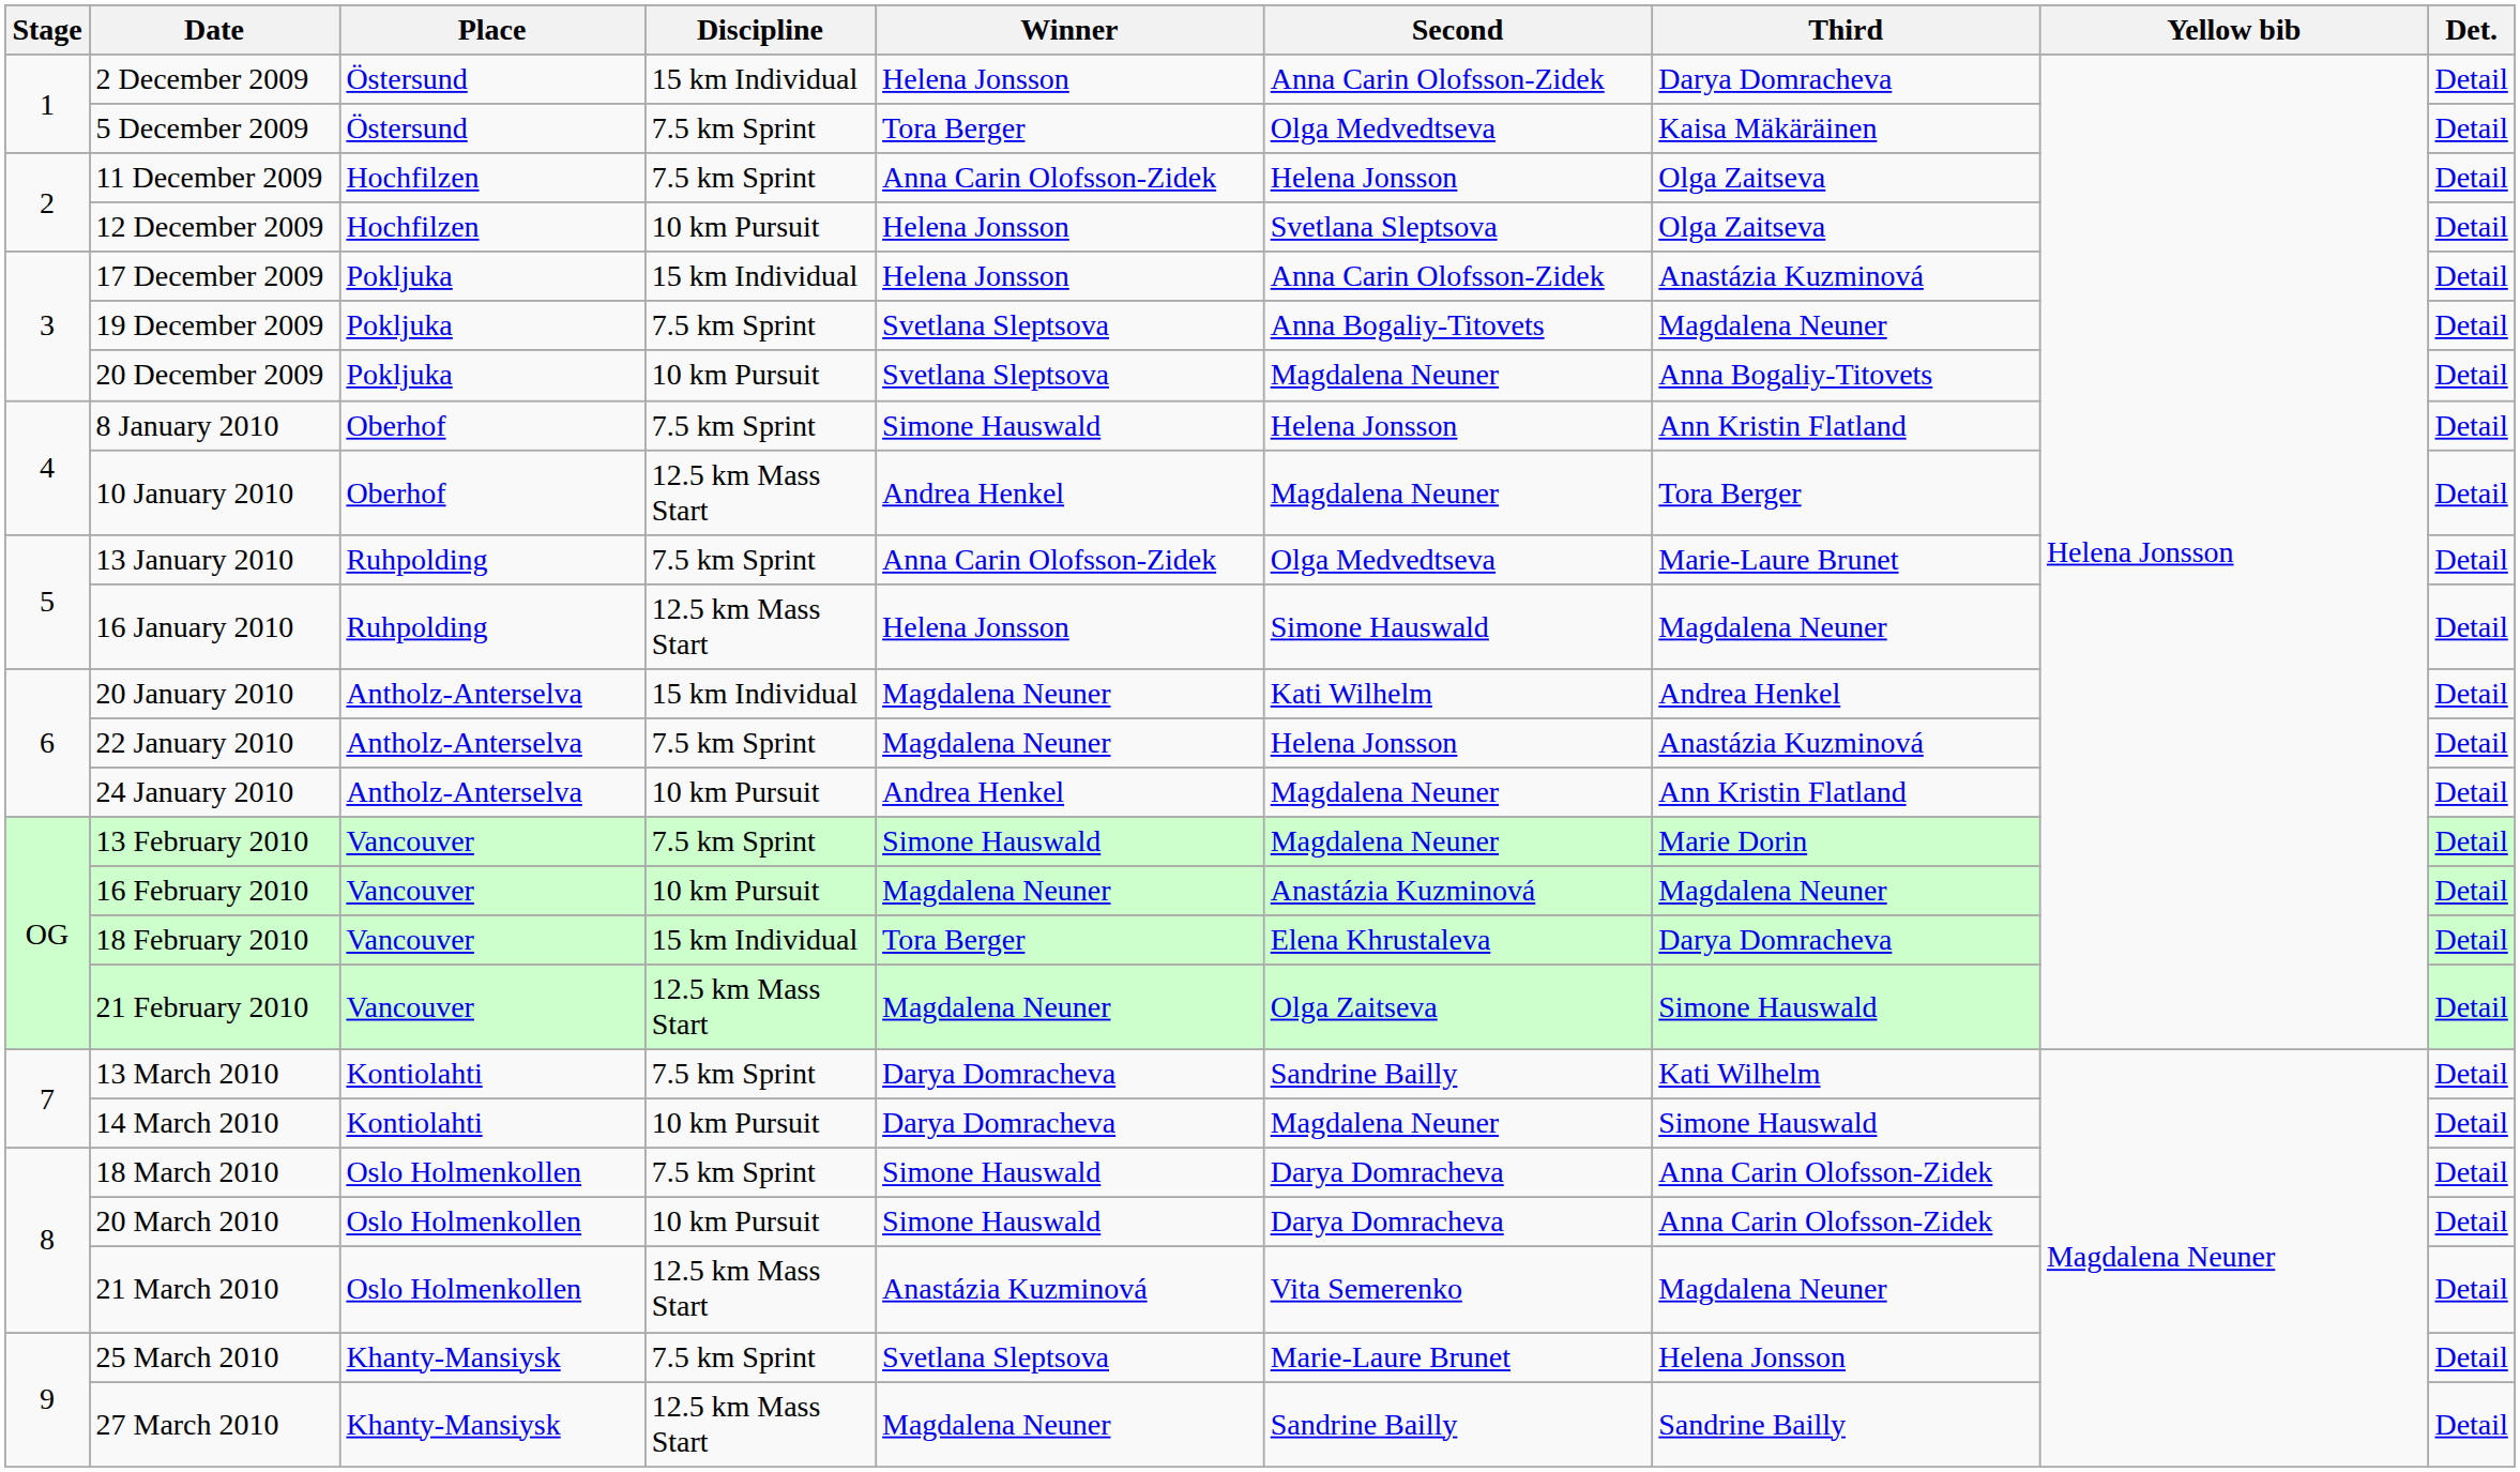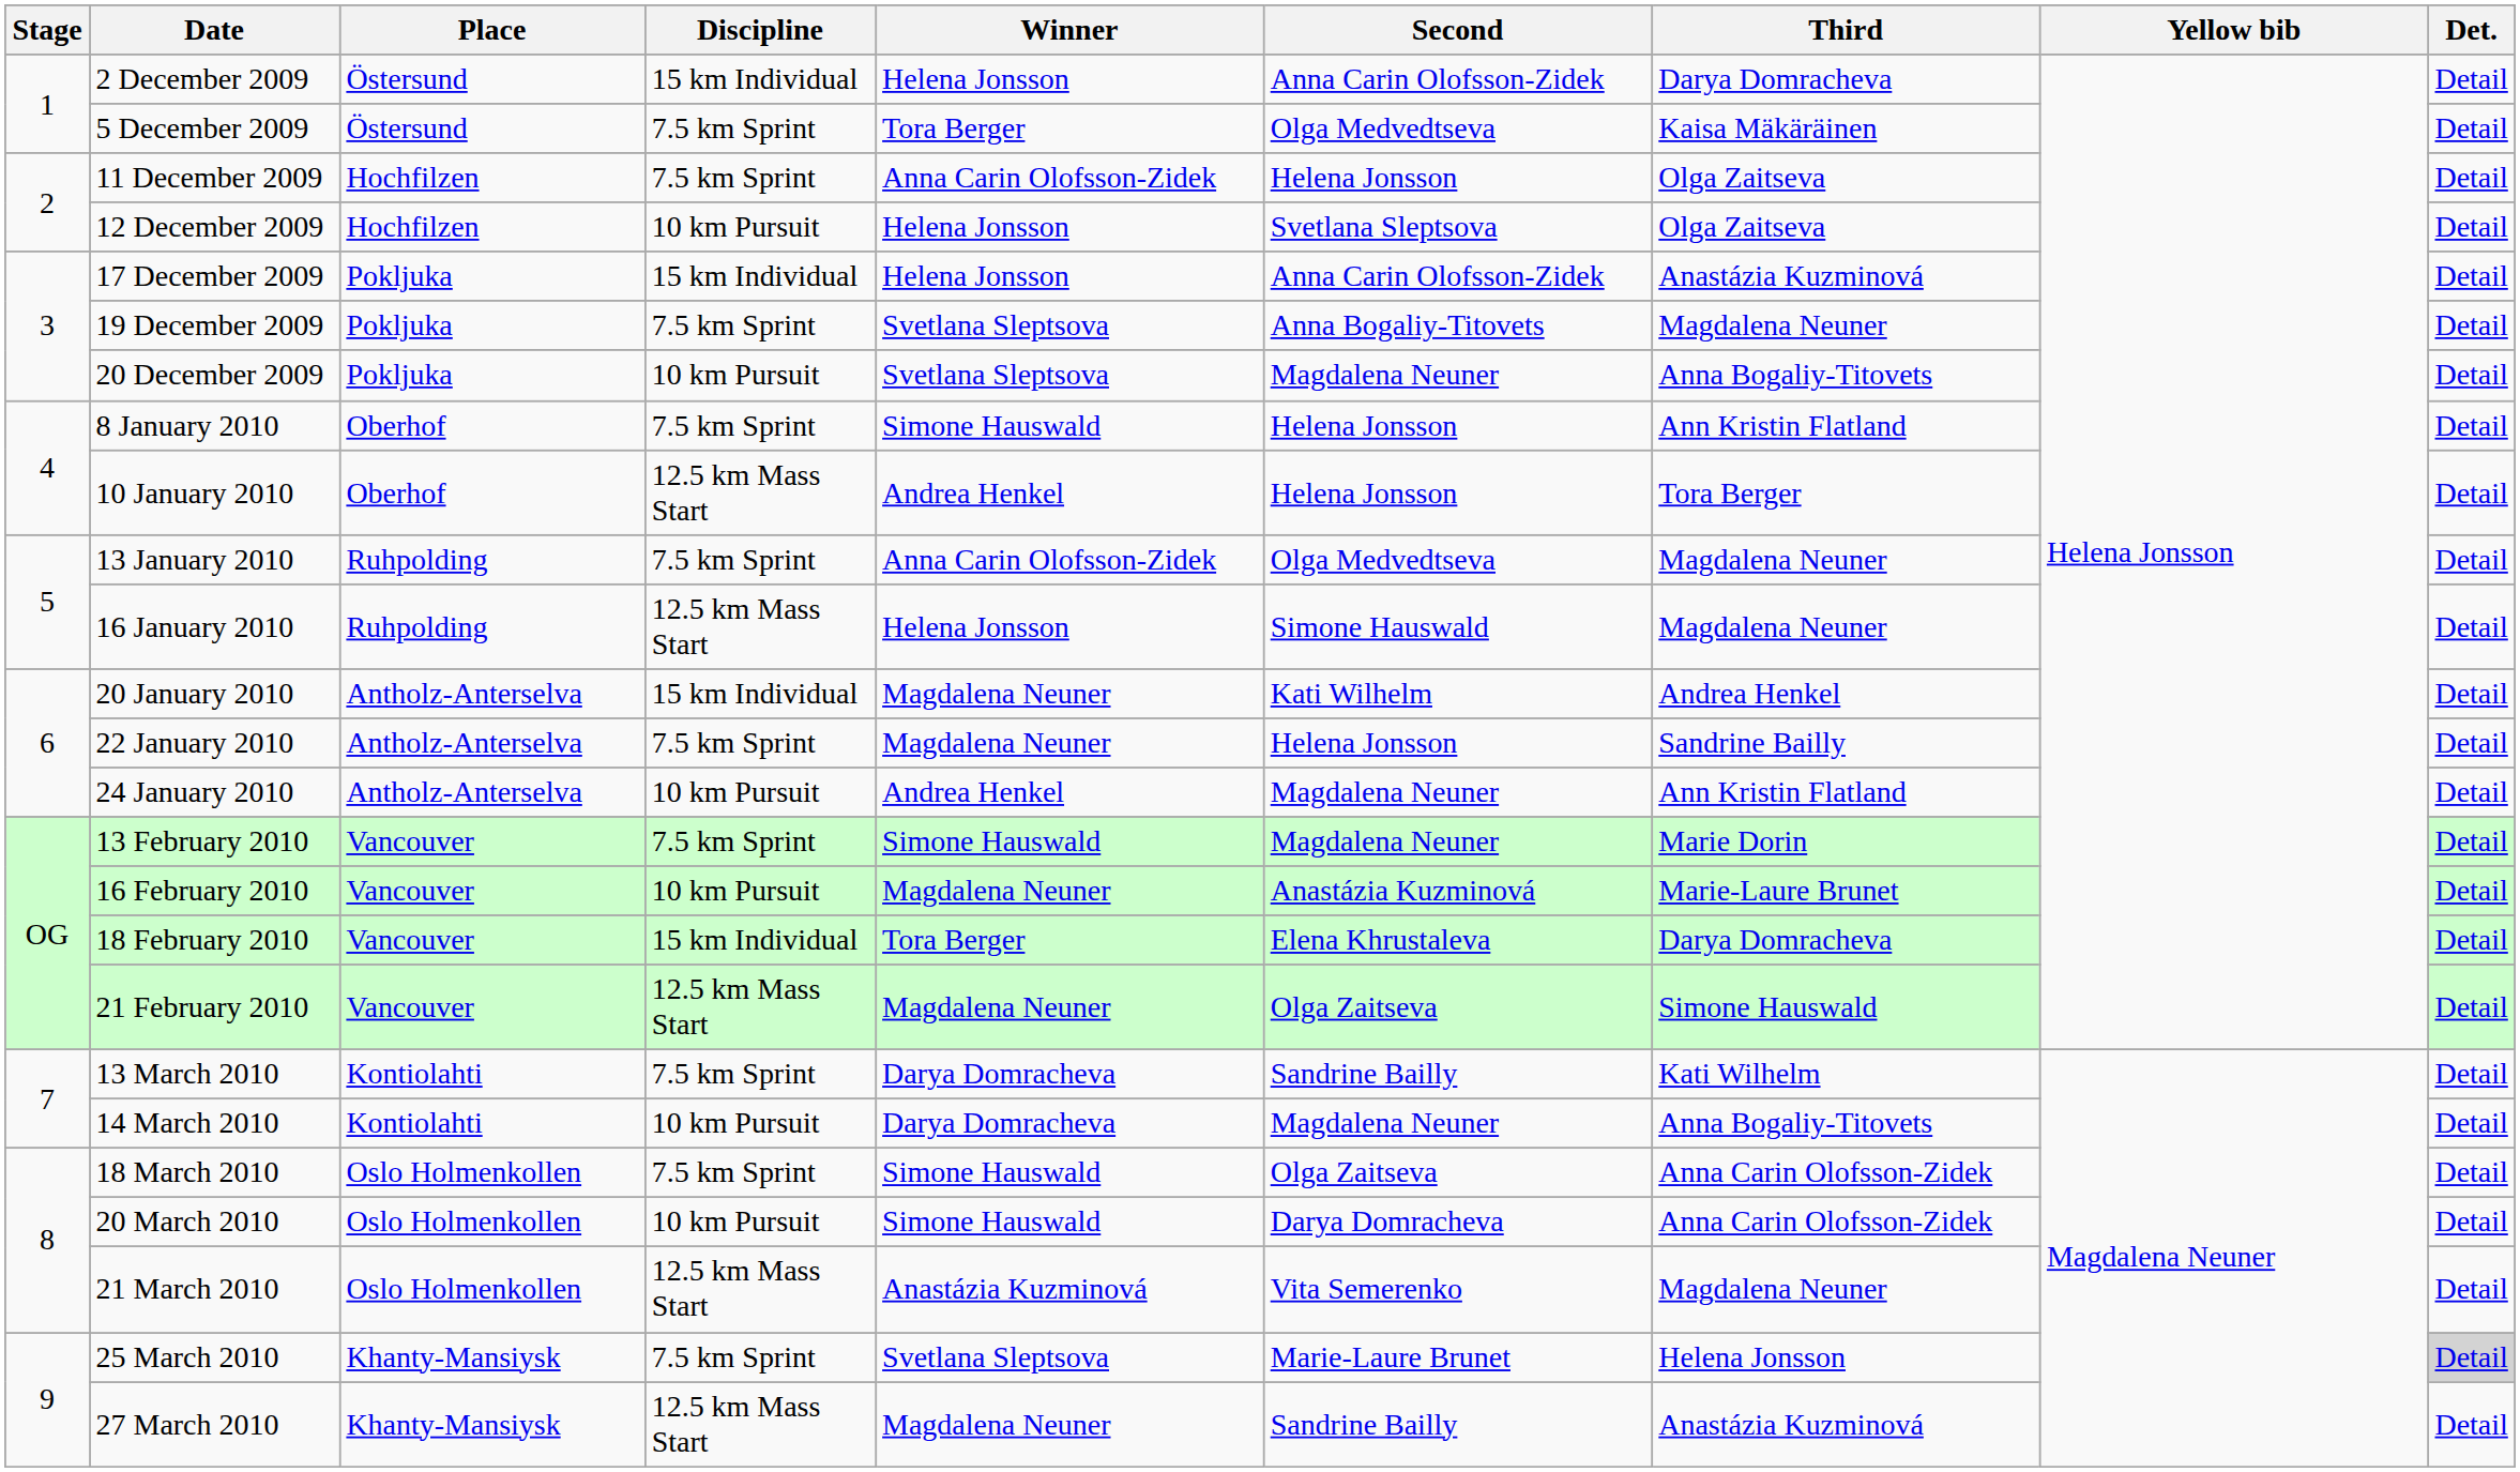10 January 2010 | Second: Magdalena Neuner -> Helena Jonsson
13 January 2010 | Third: Marie-Laure Brunet -> Magdalena Neuner
22 January 2010 | Third: Anastázia Kuzminová -> Sandrine Bailly
16 February 2010 | Third: Magdalena Neuner -> Marie-Laure Brunet
14 March 2010 | Third: Simone Hauswald -> Anna Bogaliy-Titovets
18 March 2010 | Second: Darya Domracheva -> Olga Zaitseva
25 March 2010 | Det.: no background -> lightgrey background
27 March 2010 | Third: Sandrine Bailly -> Anastázia Kuzminová
